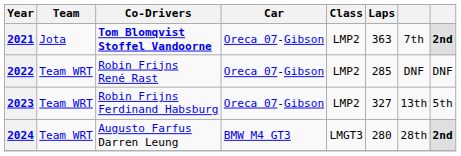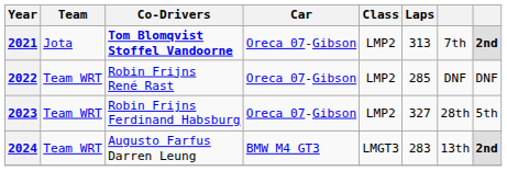2021 | Laps: 363 -> 313
2023 | column 7: 13th -> 28th
2024 | Laps: 280 -> 283
2024 | column 7: 28th -> 13th
